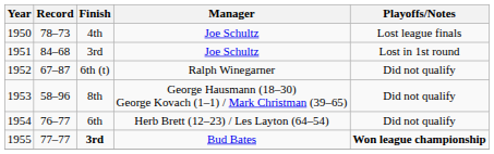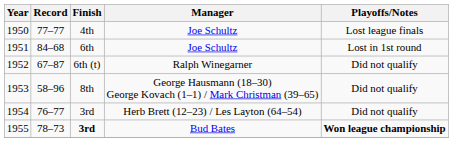1950 | Record: 78–73 -> 77–77
1951 | Finish: 3rd -> 6th
1954 | Finish: 6th -> 3rd
1955 | Record: 77–77 -> 78–73
